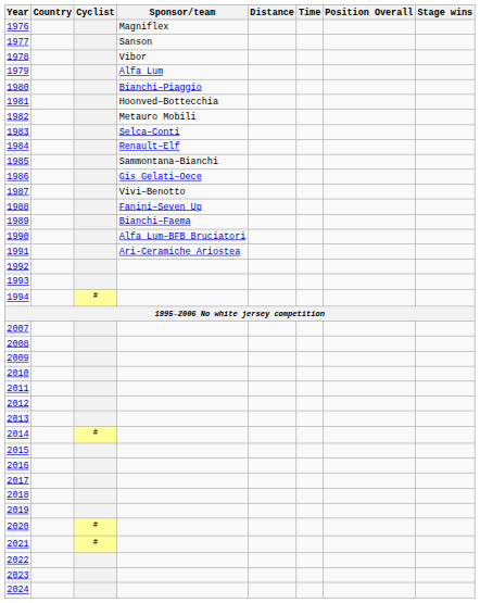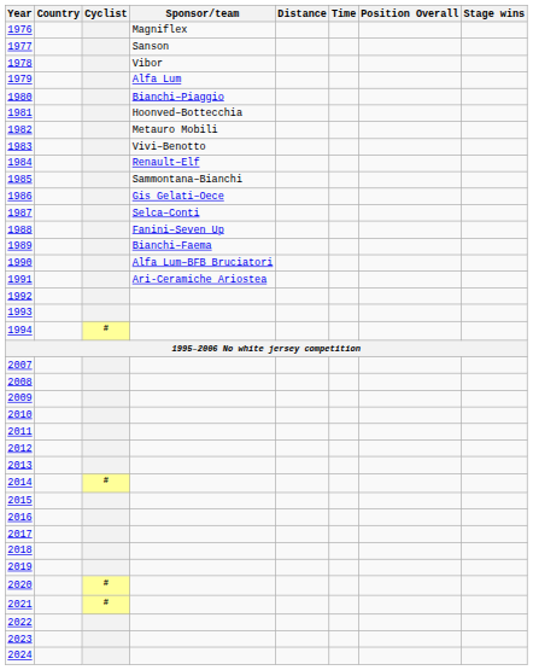1983 | Sponsor/team: Selca–Conti -> Vivi–Benotto
1987 | Sponsor/team: Vivi–Benotto -> Selca–Conti
